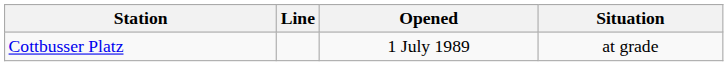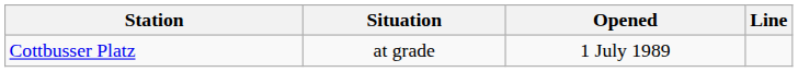columns swapped: Line <-> Situation
